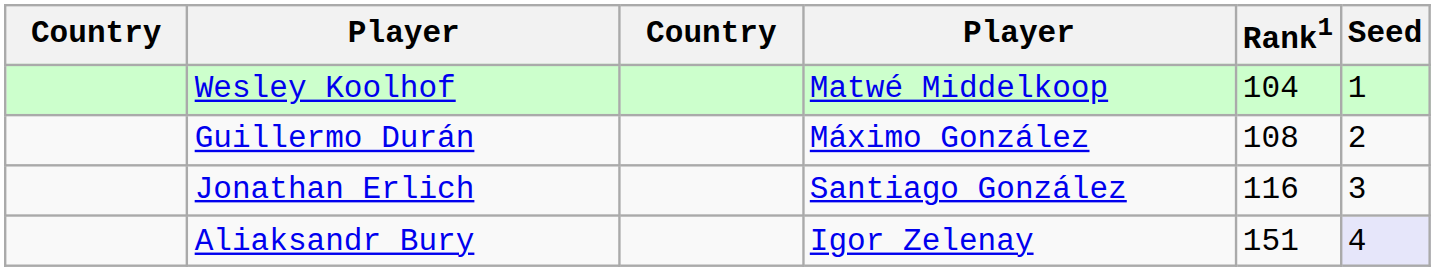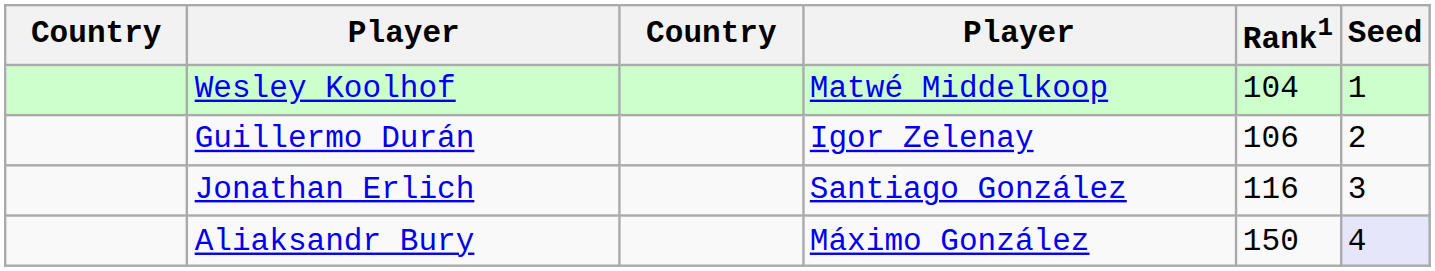Guillermo Durán | column 4: Máximo González -> Igor Zelenay
Guillermo Durán | Rank1: 108 -> 106
Aliaksandr Bury | column 4: Igor Zelenay -> Máximo González
Aliaksandr Bury | Rank1: 151 -> 150
